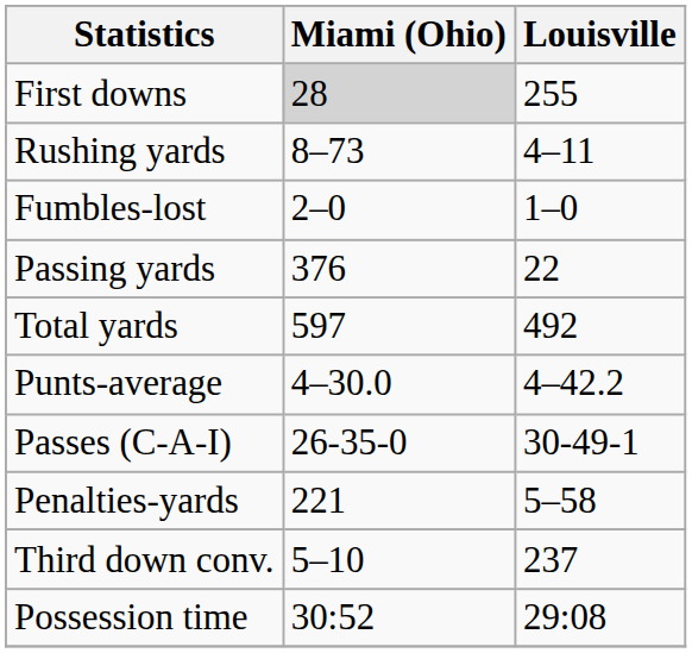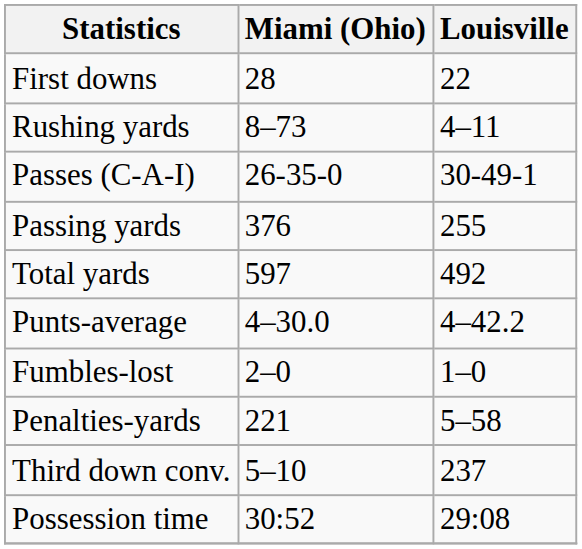First downs | Miami (Ohio): lightgrey background -> no background
First downs | Louisville: 255 -> 22
rows swapped: Passes (C-A-I) <-> Fumbles-lost
Passing yards | Louisville: 22 -> 255
